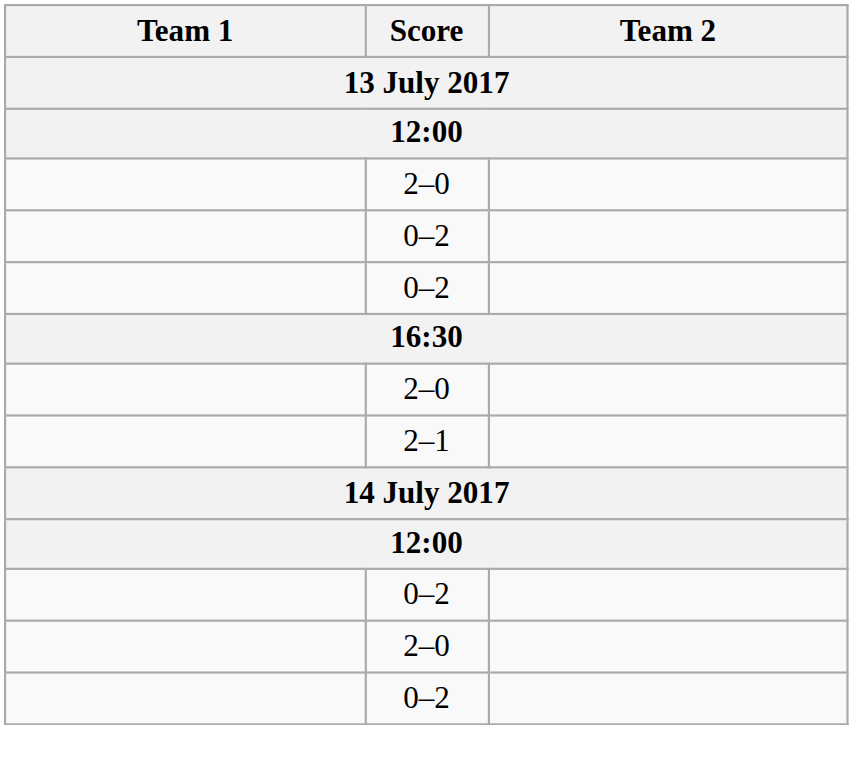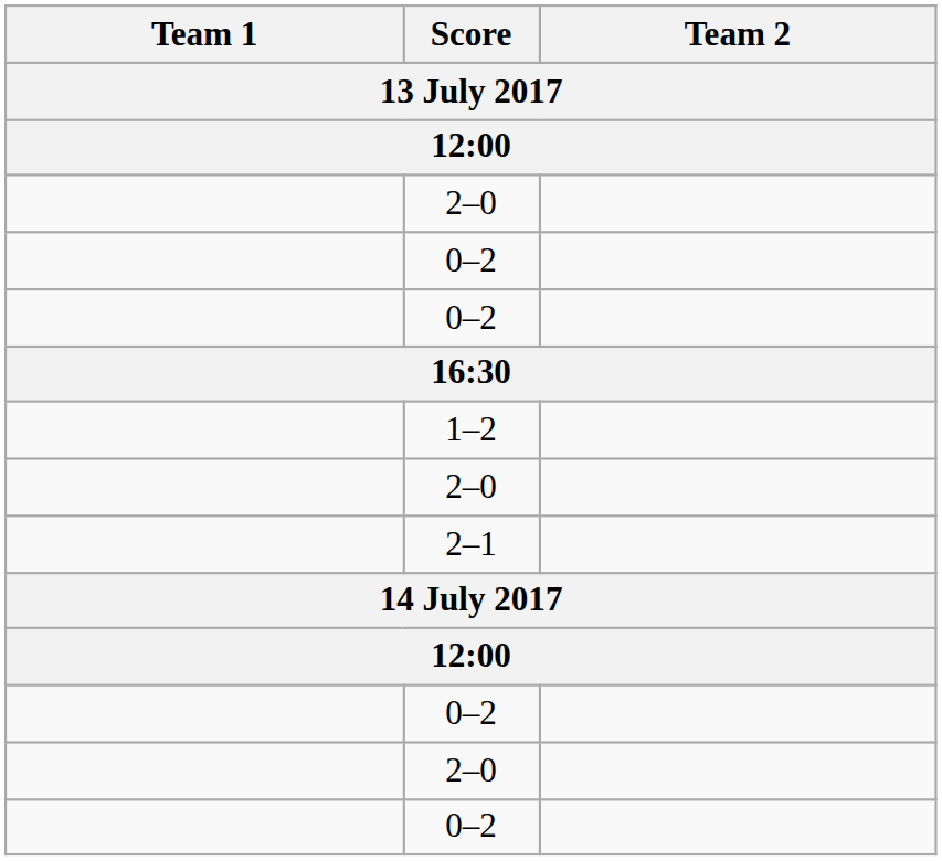+ row: 1–2
